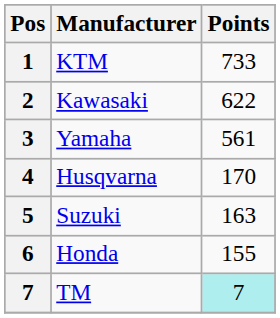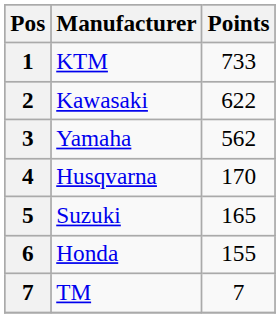Yamaha | Points: 561 -> 562
Suzuki | Points: 163 -> 165
TM | Points: paleturquoise background -> no background
